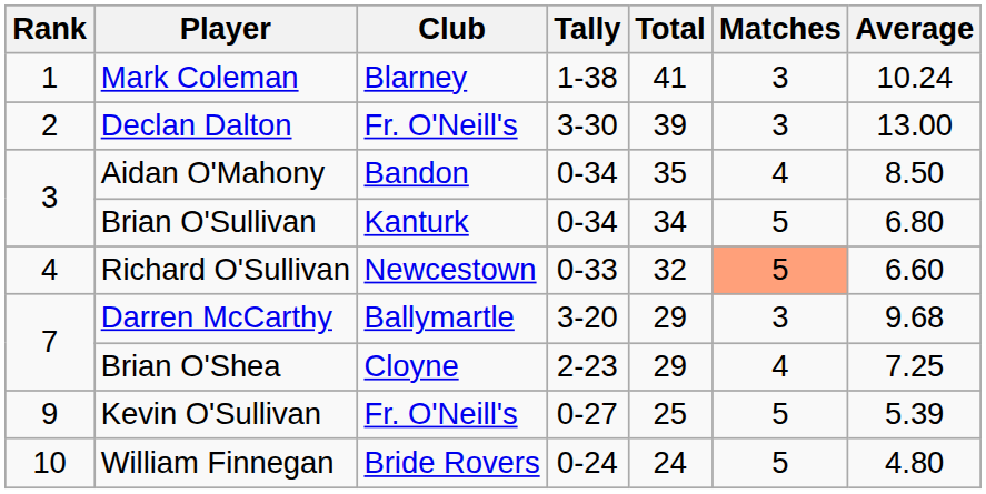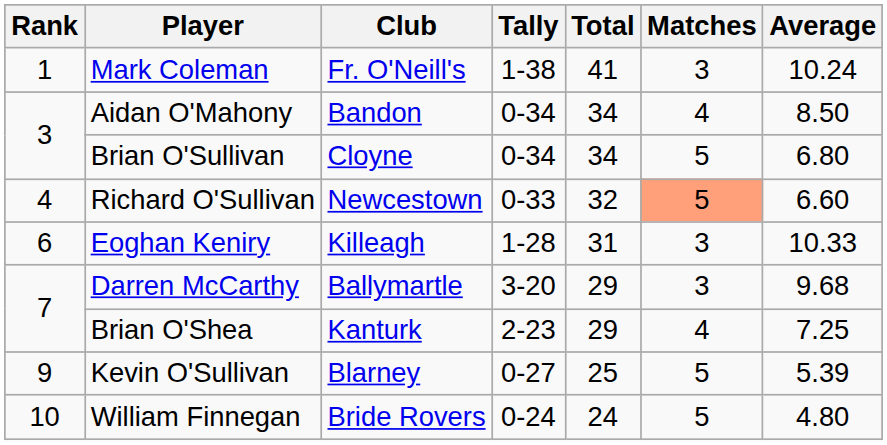Mark Coleman | Club: Blarney -> Fr. O'Neill's
- row: 2 | Declan Dalton | Fr. O'Neill's | 3-30 | 39 | 3 | 13.00
Aidan O'Mahony | Total: 35 -> 34
Brian O'Sullivan | Club: Kanturk -> Cloyne
+ row: 6 | Eoghan Keniry | Killeagh | 1-28 | 31 | 3 | 10.33
Brian O'Shea | Club: Cloyne -> Kanturk
Kevin O'Sullivan | Club: Fr. O'Neill's -> Blarney
